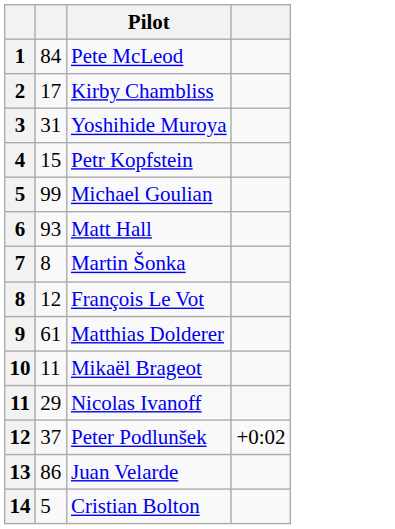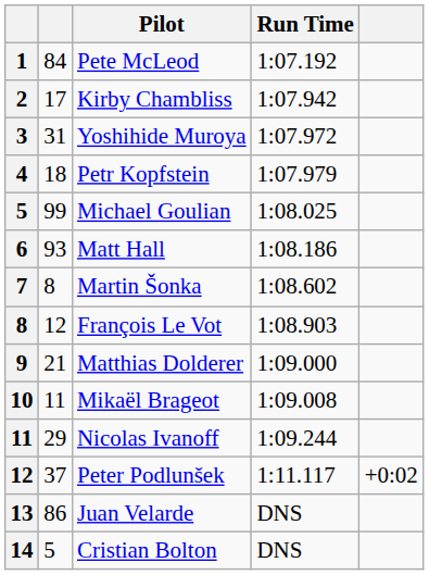+ column: Run Time | 1:07.192 | 1:07.942 | 1:07.972 | 1:07.979 | 1:08.025 | 1:08.186 | 1:08.602 | 1:08.903 | 1:09.000 | 1:09.008 | 1:09.244 | 1:11.117 | DNS | DNS
Petr Kopfstein | column 2: 15 -> 18
Matthias Dolderer | column 2: 61 -> 21
